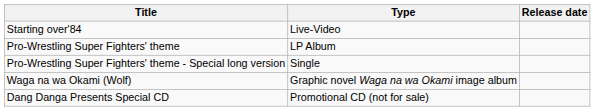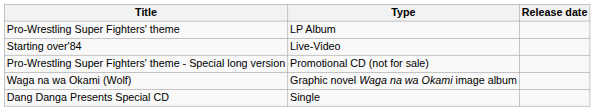rows swapped: Starting over'84 <-> Pro-Wrestling Super Fighters' theme
Pro-Wrestling Super Fighters' theme - Special long version | Type: Single -> Promotional CD (not for sale)
Dang Danga Presents Special CD | Type: Promotional CD (not for sale) -> Single
